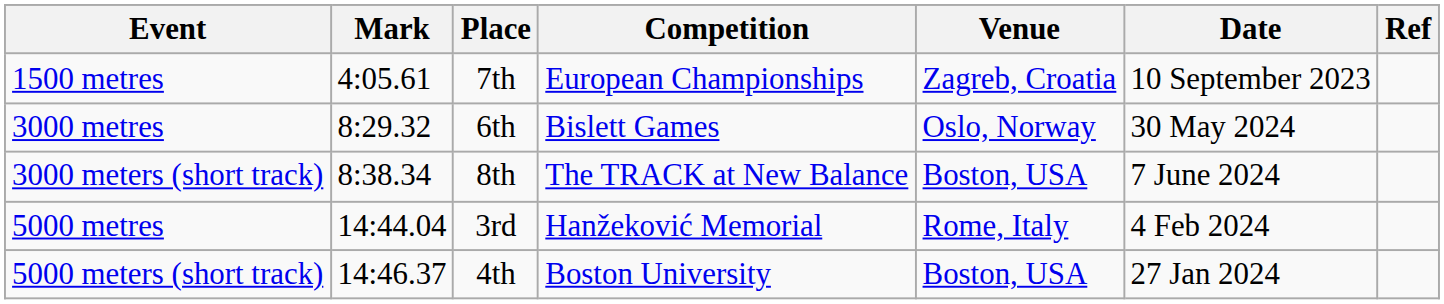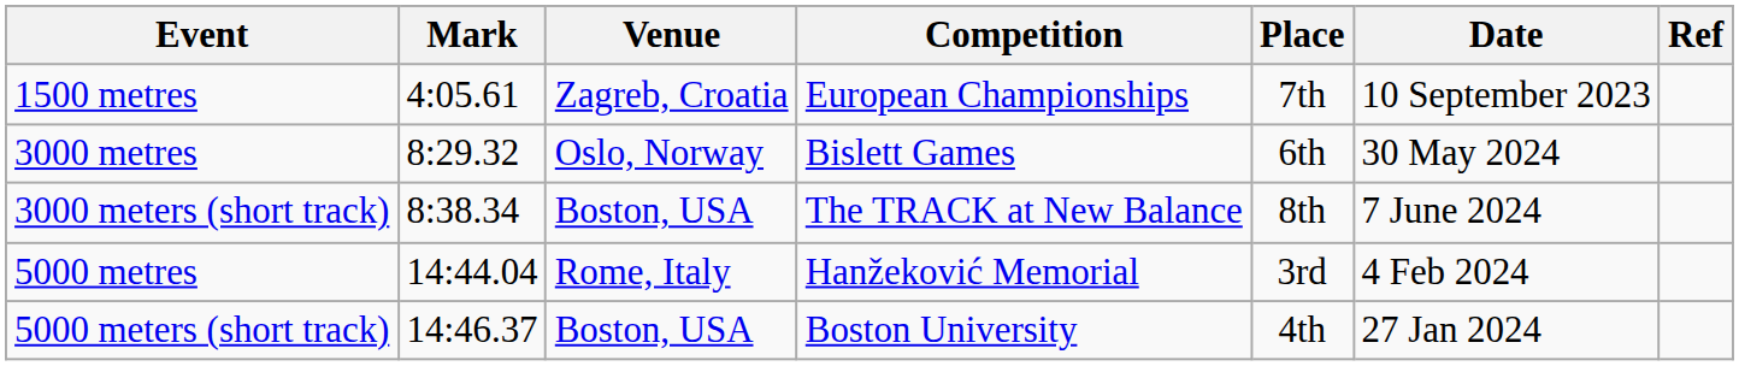columns swapped: Place <-> Venue
